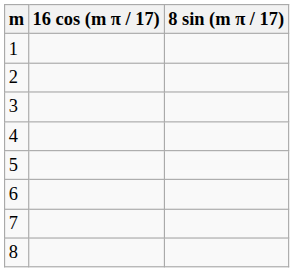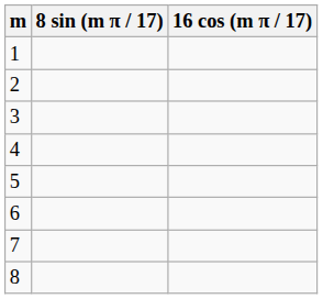columns swapped: 16 cos (m π / 17) <-> 8 sin (m π / 17)
